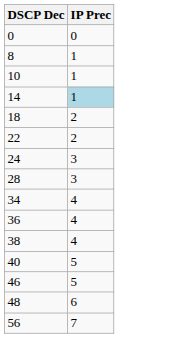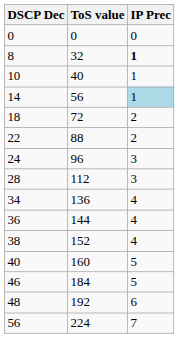+ column: ToS value | 0 | 32 | 40 | 56 | 72 | 88 | 96 | 112 | 136 | 144 | 152 | 160 | 184 | 192 | 224
8 | IP Prec: normal -> bold
